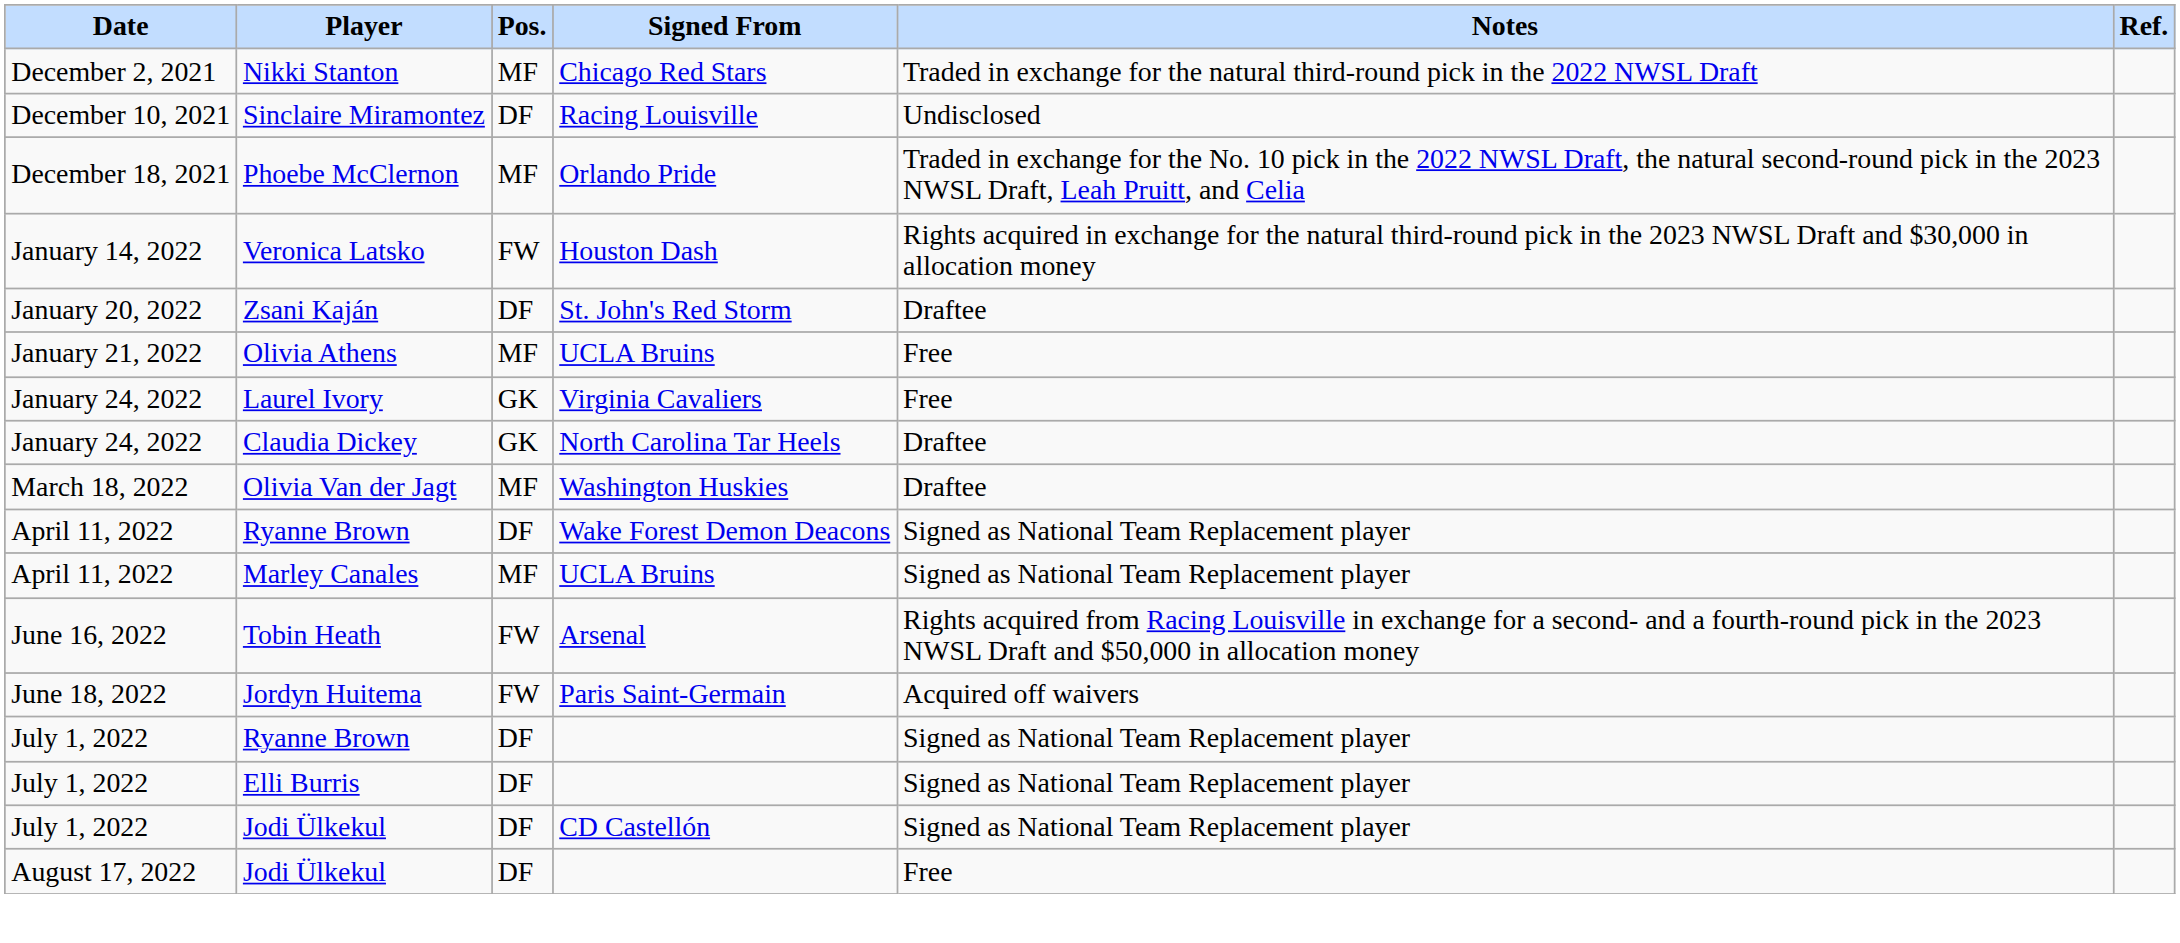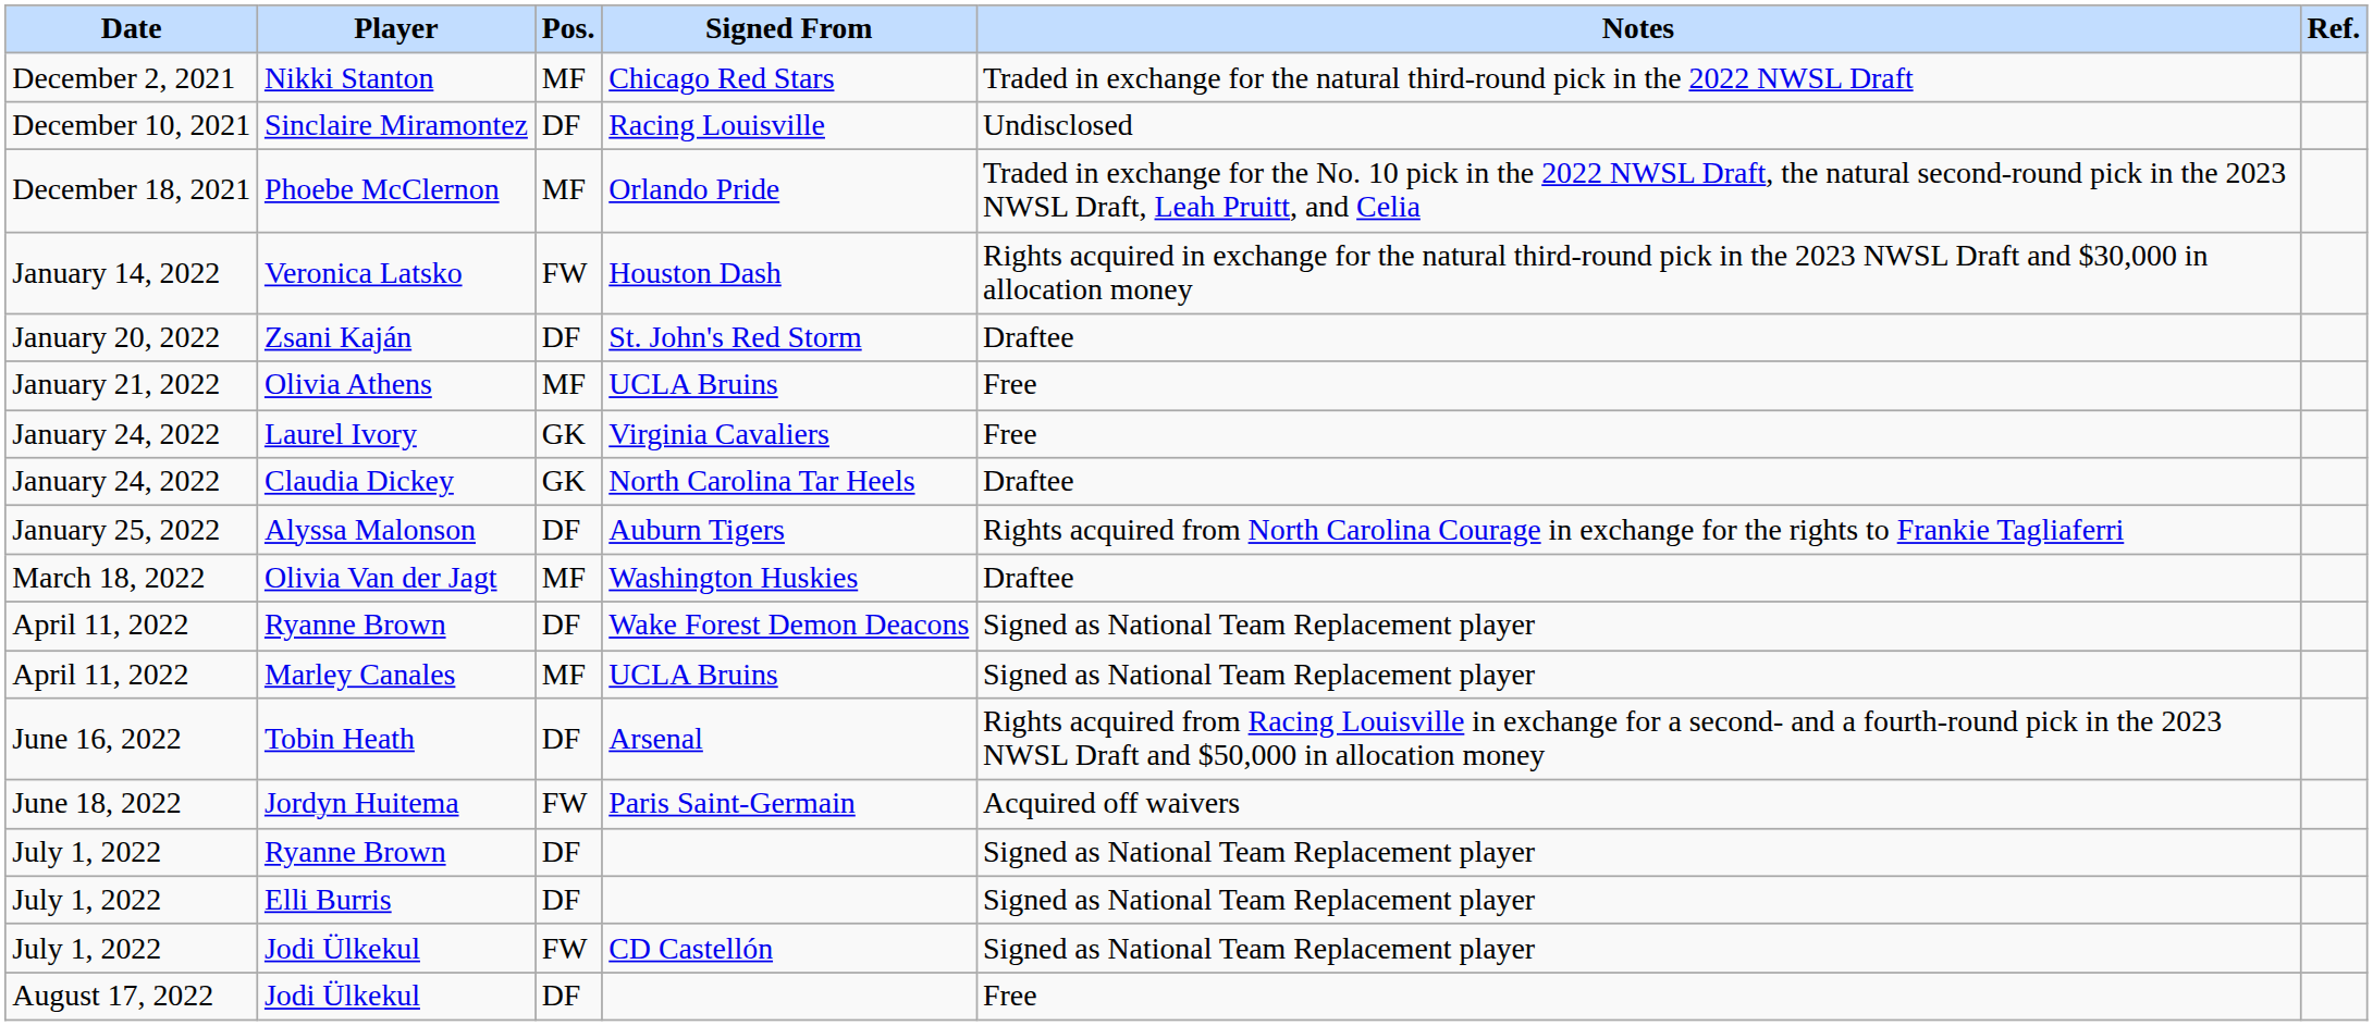+ row: January 25, 2022 | Alyssa Malonson | DF | Auburn Tigers | Rights acquired from North Carolina Courage in exchange for the rights to Frankie Tagliaferri
Tobin Heath | Pos.: FW -> DF
Jodi Ülkekul / CD Castellón | Pos.: DF -> FW
